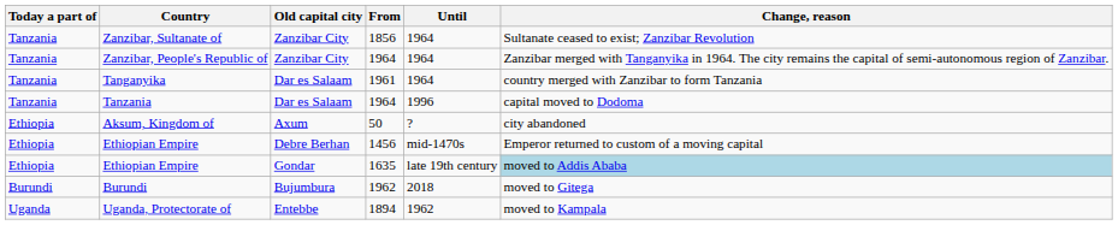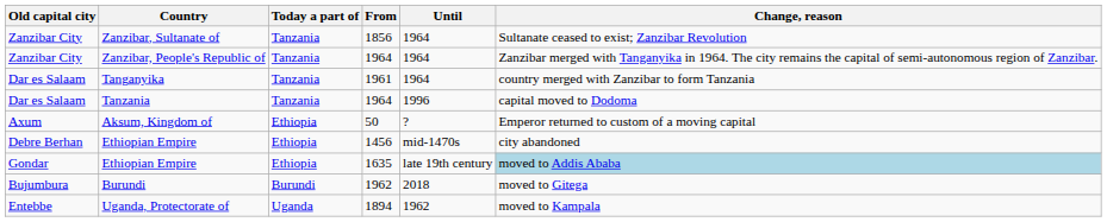columns swapped: Old capital city <-> Today a part of
Aksum, Kingdom of | Change, reason: city abandoned -> Emperor returned to custom of a moving capital
Ethiopian Empire / 1456 | Change, reason: Emperor returned to custom of a moving capital -> city abandoned
